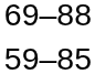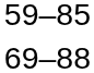rows swapped: 69–88 <-> 59–85
